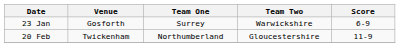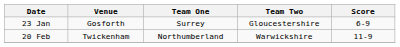23 Jan | Team Two: Warwickshire -> Gloucestershire
20 Feb | Team Two: Gloucestershire -> Warwickshire
